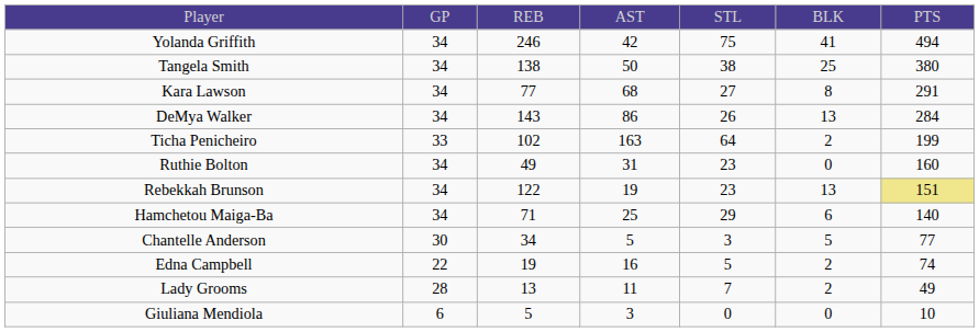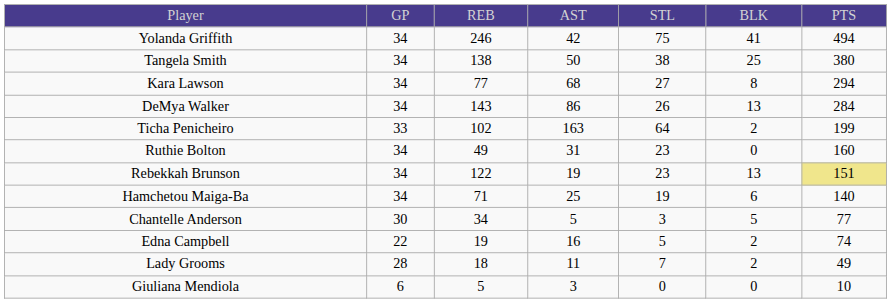Kara Lawson | column 7: 291 -> 294
Hamchetou Maiga-Ba | column 5: 29 -> 19
Lady Grooms | column 3: 13 -> 18
